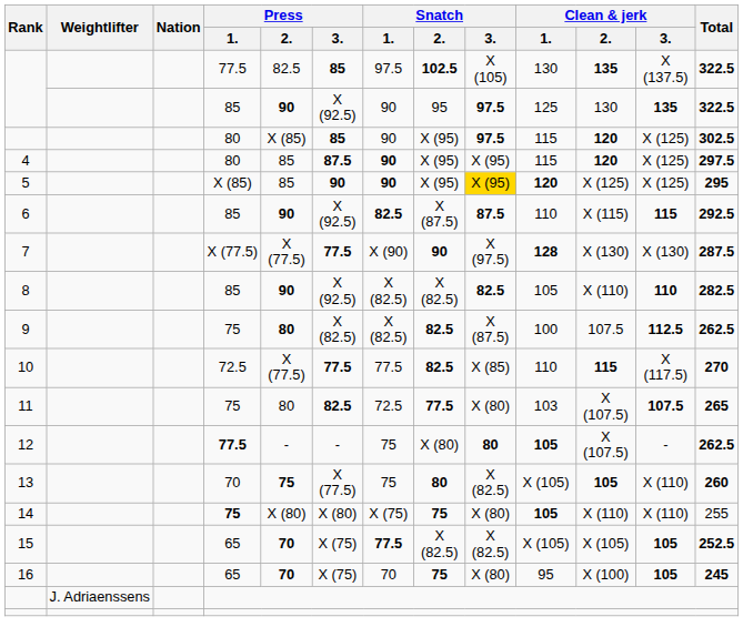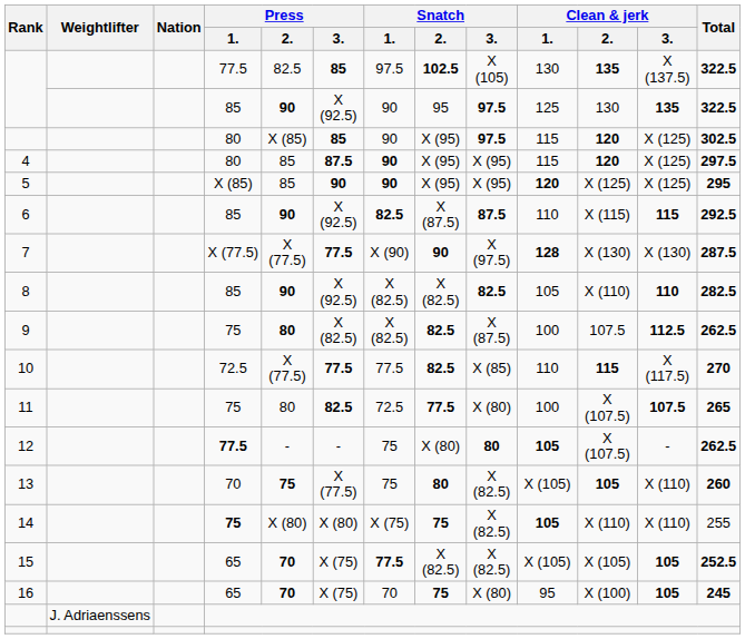5 | Snatch / 3.: gold background -> no background
11 | Clean & jerk / 1.: 103 -> 100
14 | Snatch / 3.: X (80) -> X (82.5)
